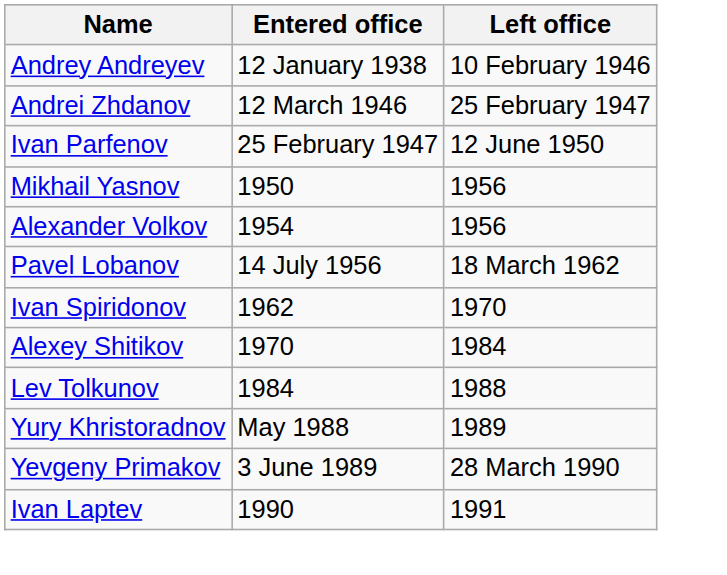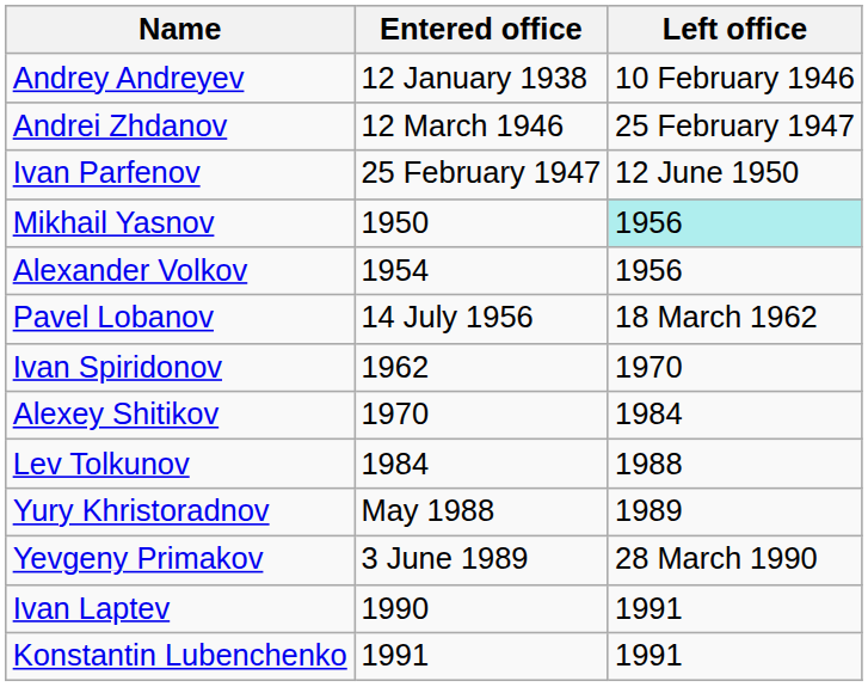Mikhail Yasnov | Left office: no background -> paleturquoise background
+ row: Konstantin Lubenchenko | 1991 | 1991
